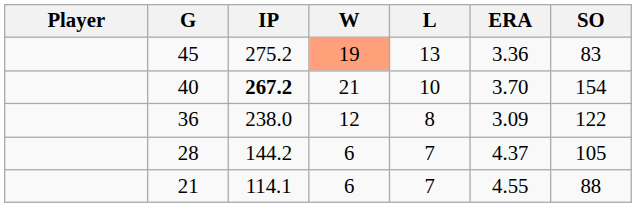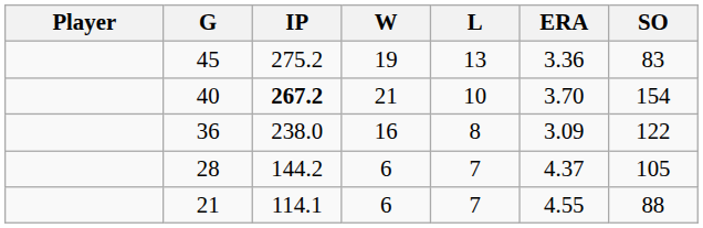45 | W: lightsalmon background -> no background
36 | W: 12 -> 16
